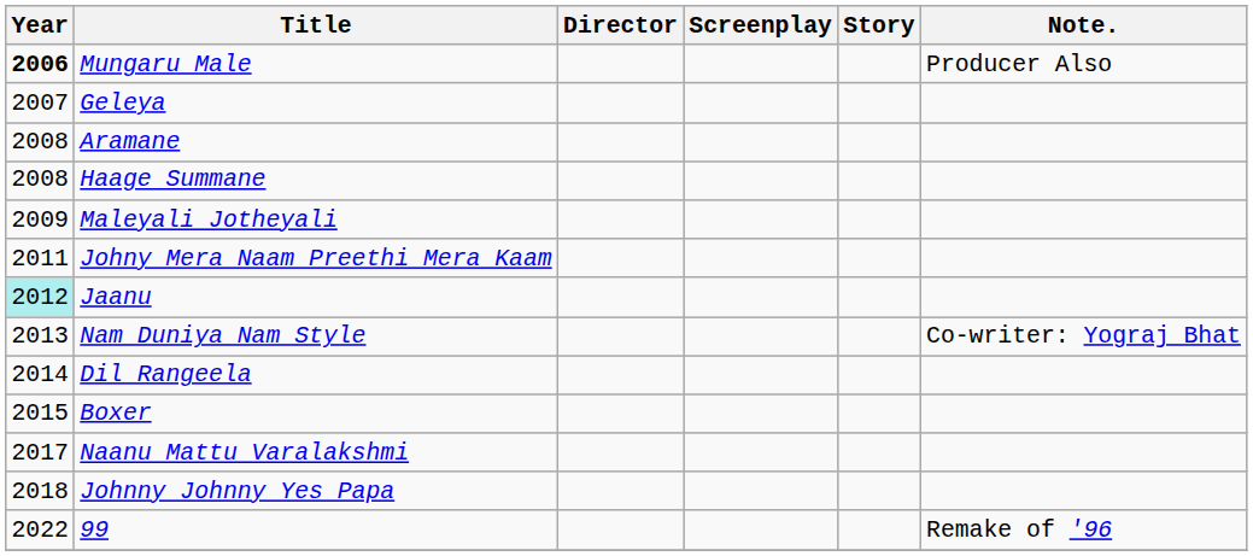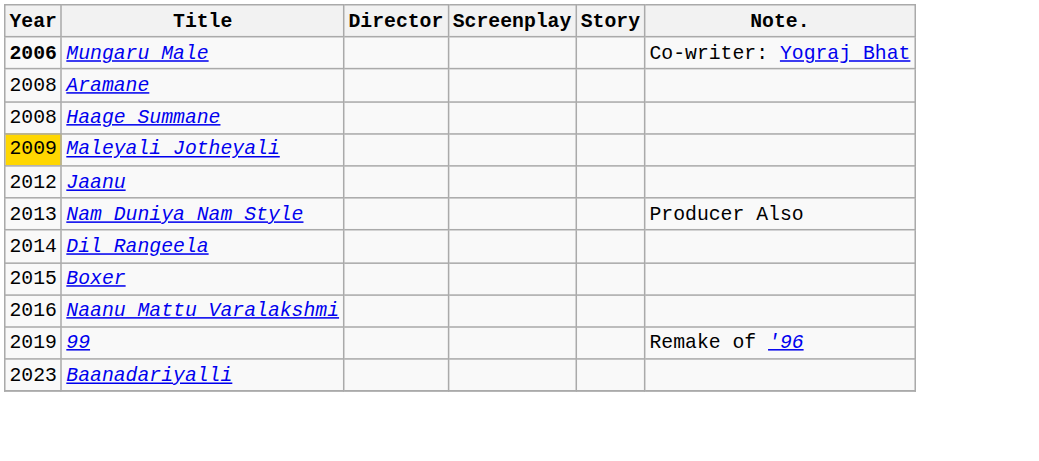Mungaru Male | Note.: Producer Also -> Co-writer: Yograj Bhat
- row: 2007 | Geleya
Maleyali Jotheyali | Year: no background -> gold background
- row: 2011 | Johny Mera Naam Preethi Mera Kaam
Jaanu | Year: paleturquoise background -> no background
Nam Duniya Nam Style | Note.: Co-writer: Yograj Bhat -> Producer Also
Naanu Mattu Varalakshmi | Year: 2017 -> 2016
- row: 2018 | Johnny Johnny Yes Papa
99 | Year: 2022 -> 2019
+ row: 2023 | Baanadariyalli
